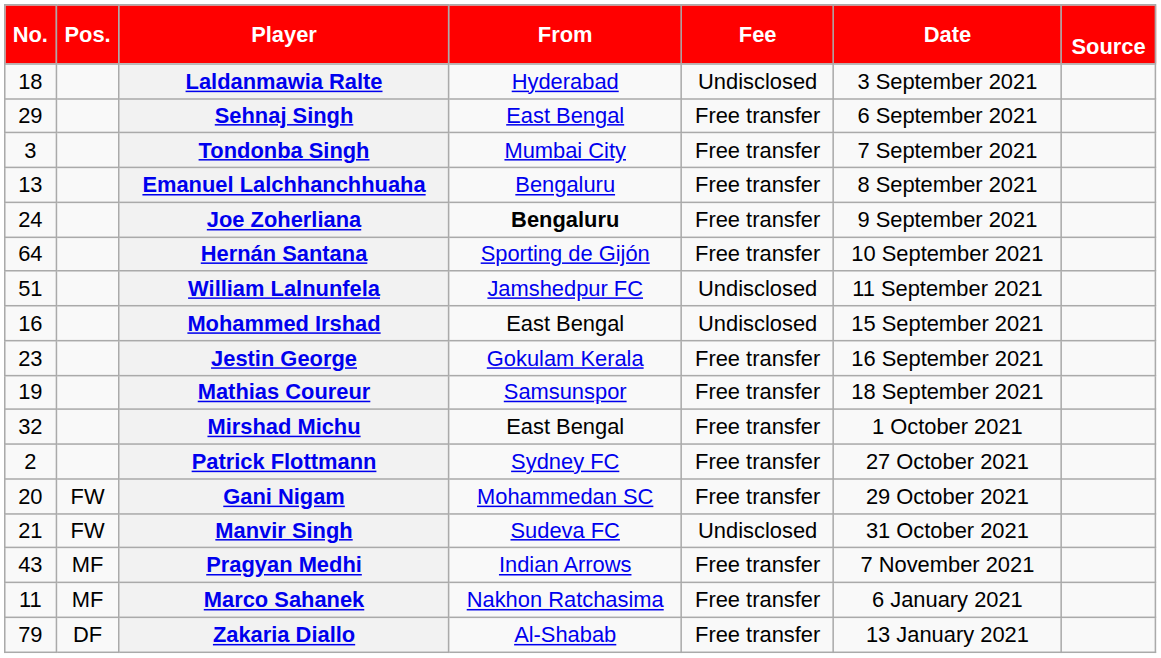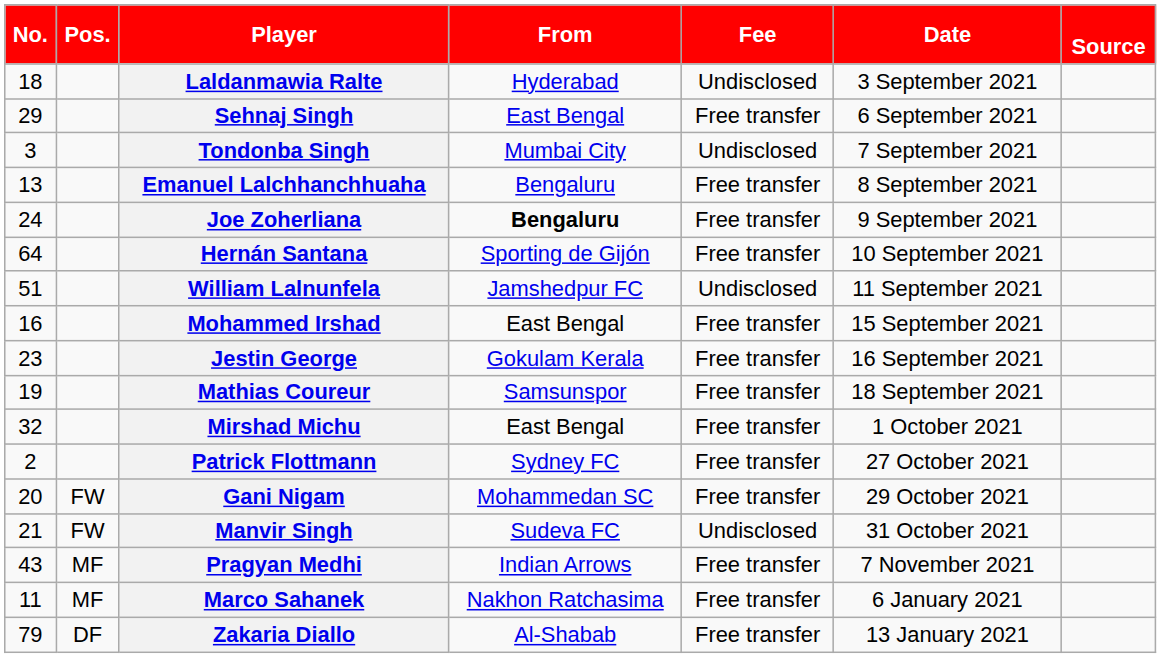Tondonba Singh | Fee: Free transfer -> Undisclosed
Mohammed Irshad | Fee: Undisclosed -> Free transfer
